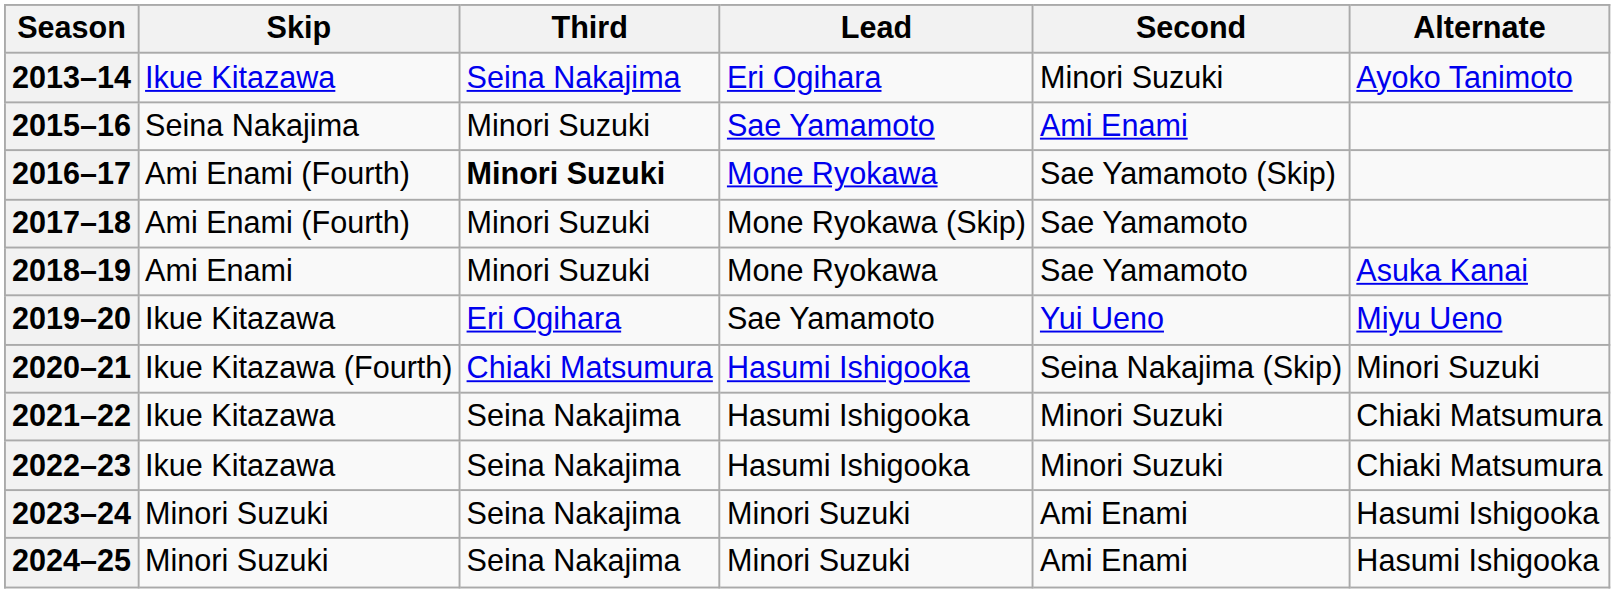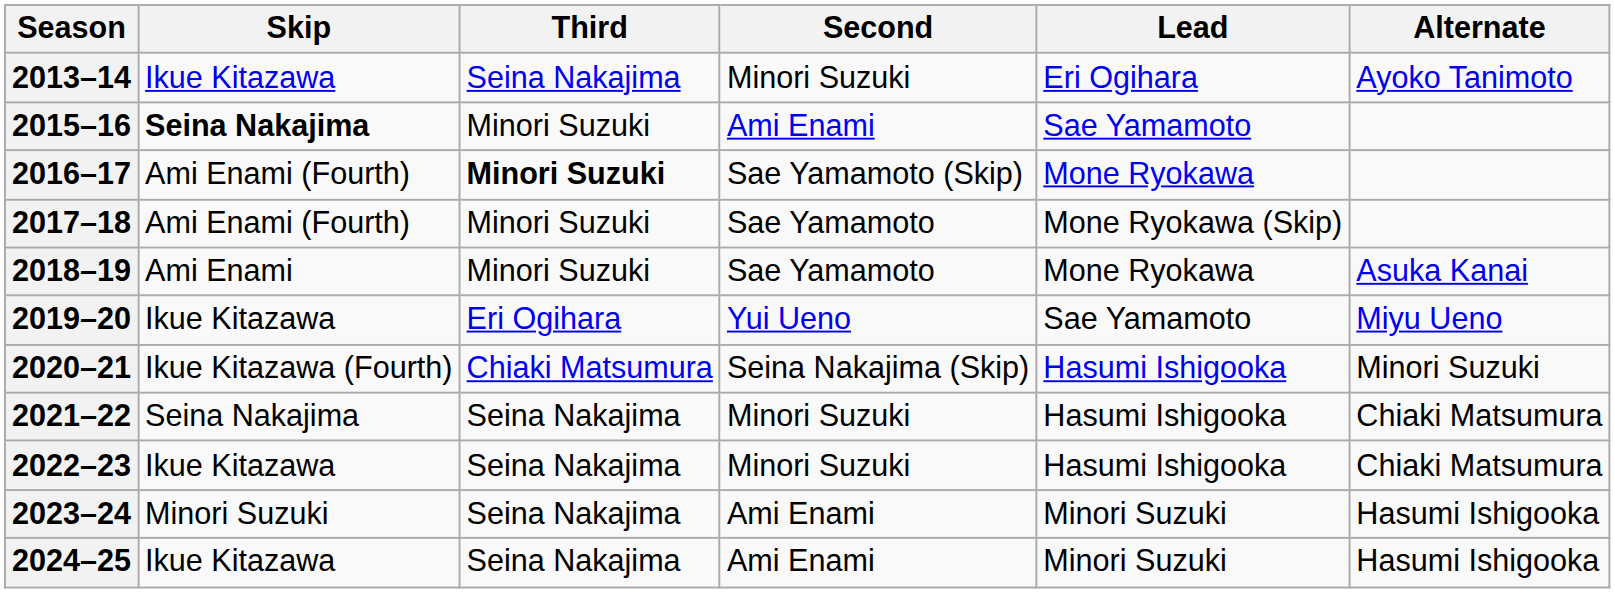columns swapped: Second <-> Lead
2015–16 | Skip: normal -> bold
2021–22 | Skip: Ikue Kitazawa -> Seina Nakajima
2024–25 | Skip: Minori Suzuki -> Ikue Kitazawa
